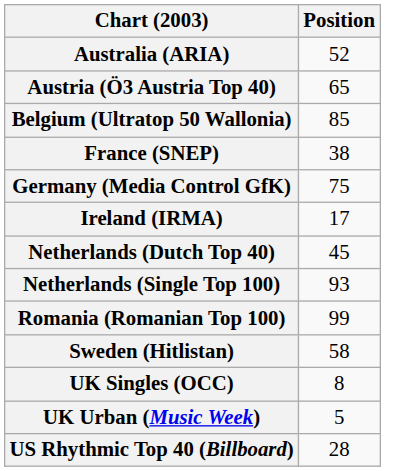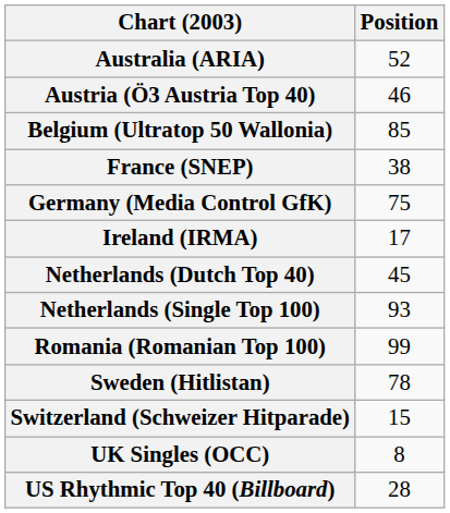Austria (Ö3 Austria Top 40) | Position: 65 -> 46
Sweden (Hitlistan) | Position: 58 -> 78
+ row: Switzerland (Schweizer Hitparade) | 15
- row: UK Urban (Music Week) | 5
